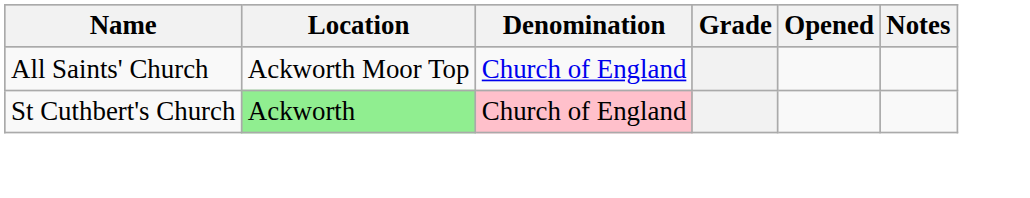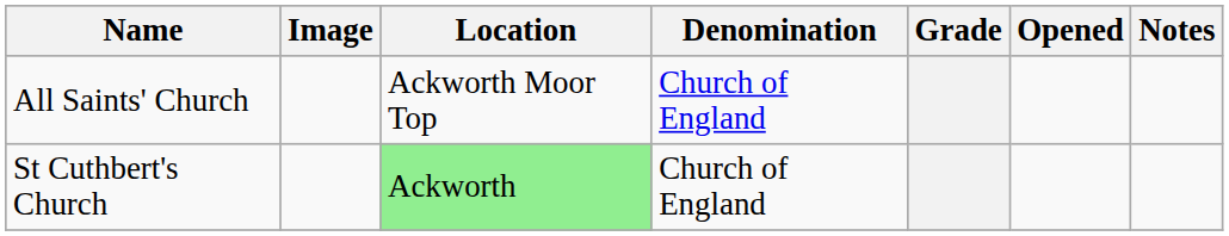+ column: Image
St Cuthbert's Church | Denomination: pink background -> no background
